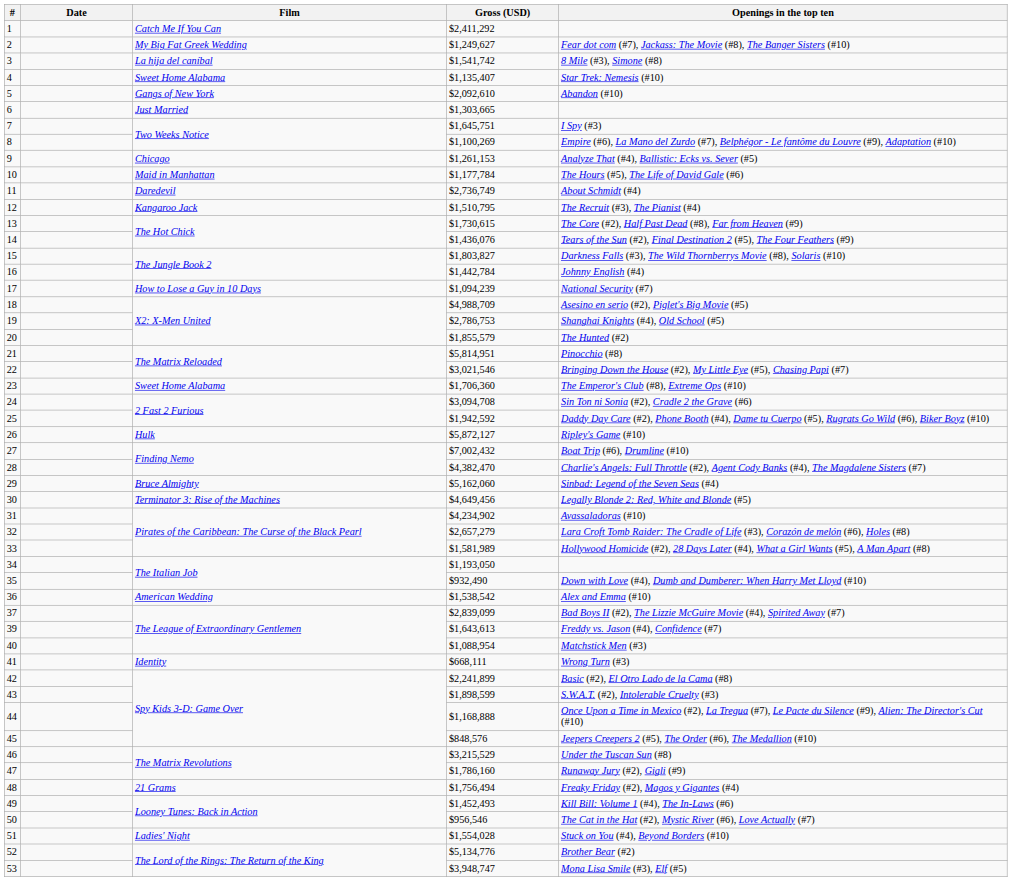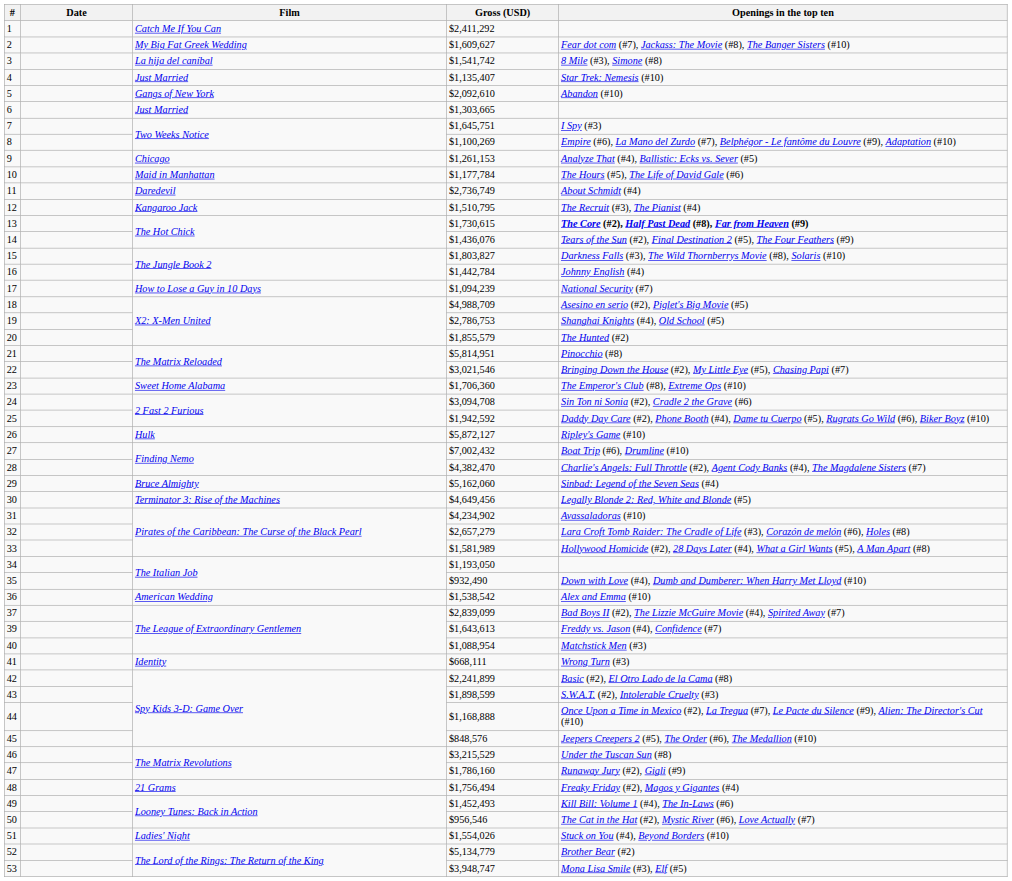2 | Gross (USD): $1,249,627 -> $1,609,627
4 | Film: Sweet Home Alabama -> Just Married
13 | Openings in the top ten: normal -> bold
51 | Gross (USD): $1,554,028 -> $1,554,026
52 | Gross (USD): $5,134,776 -> $5,134,779
